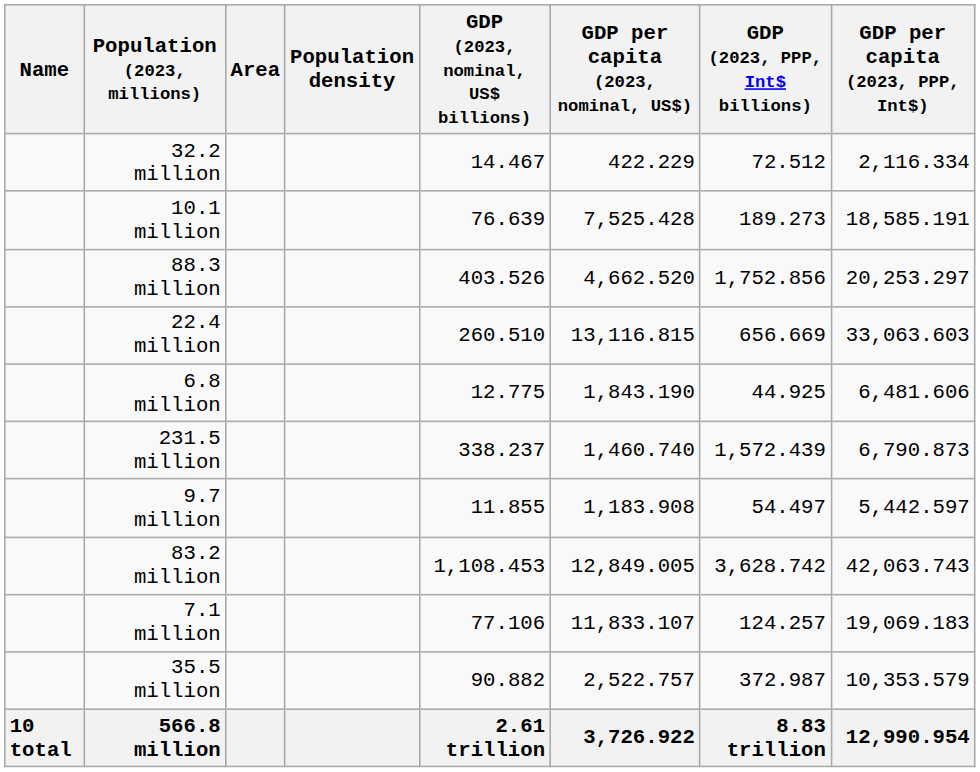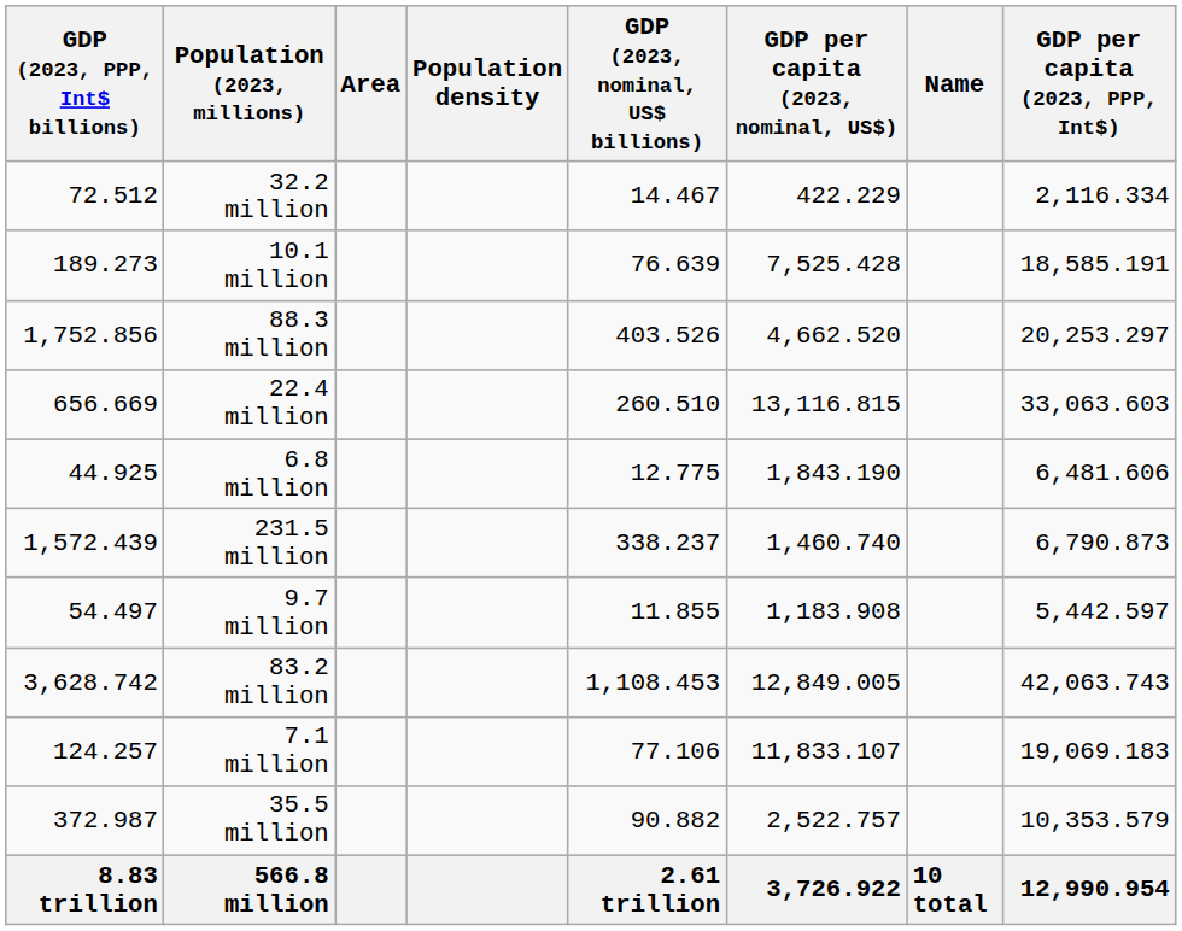columns swapped: Name <-> GDP (2023, PPP, Int$ billions)
